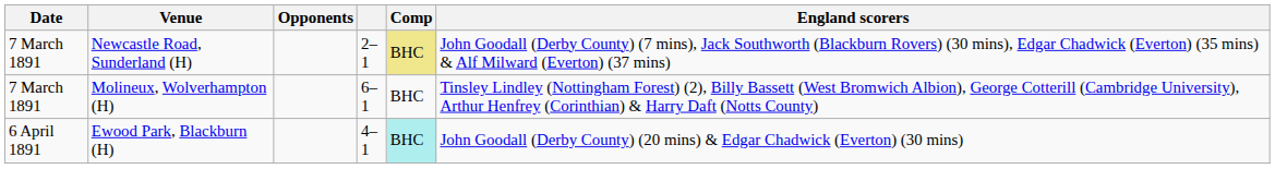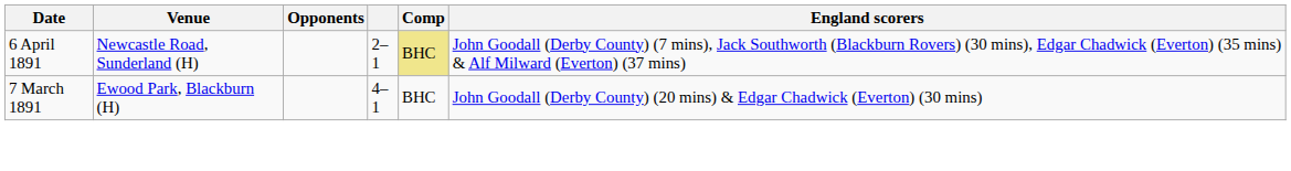Newcastle Road, Sunderland (H) | Date: 7 March 1891 -> 6 April 1891
- row: 7 March 1891 | Molineux, Wolverhampton (H) | 6–1 | BHC | Tinsley Lindley (Nottingham Forest) (2), Billy Bassett (West Bromwich Albion), George Cotterill (Cambridge University), Arthur Henfrey (Corinthian) & Harry Daft (Notts County)
Ewood Park, Blackburn (H) | Date: 6 April 1891 -> 7 March 1891
Ewood Park, Blackburn (H) | Comp: paleturquoise background -> no background
